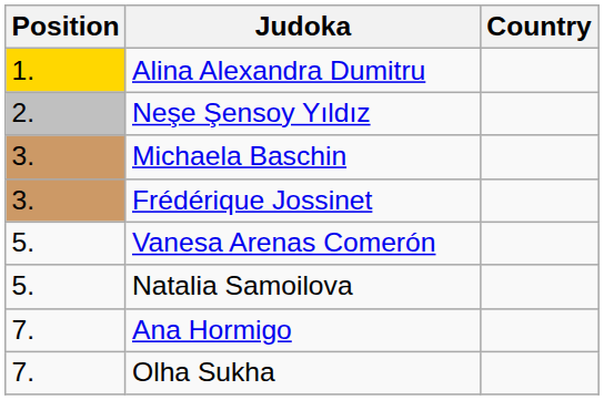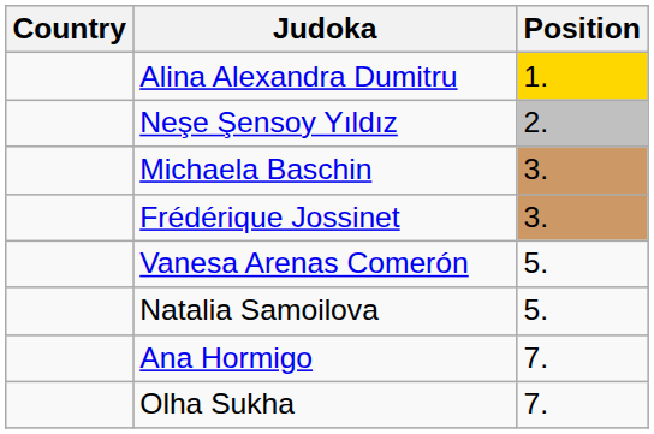columns swapped: Position <-> Country
